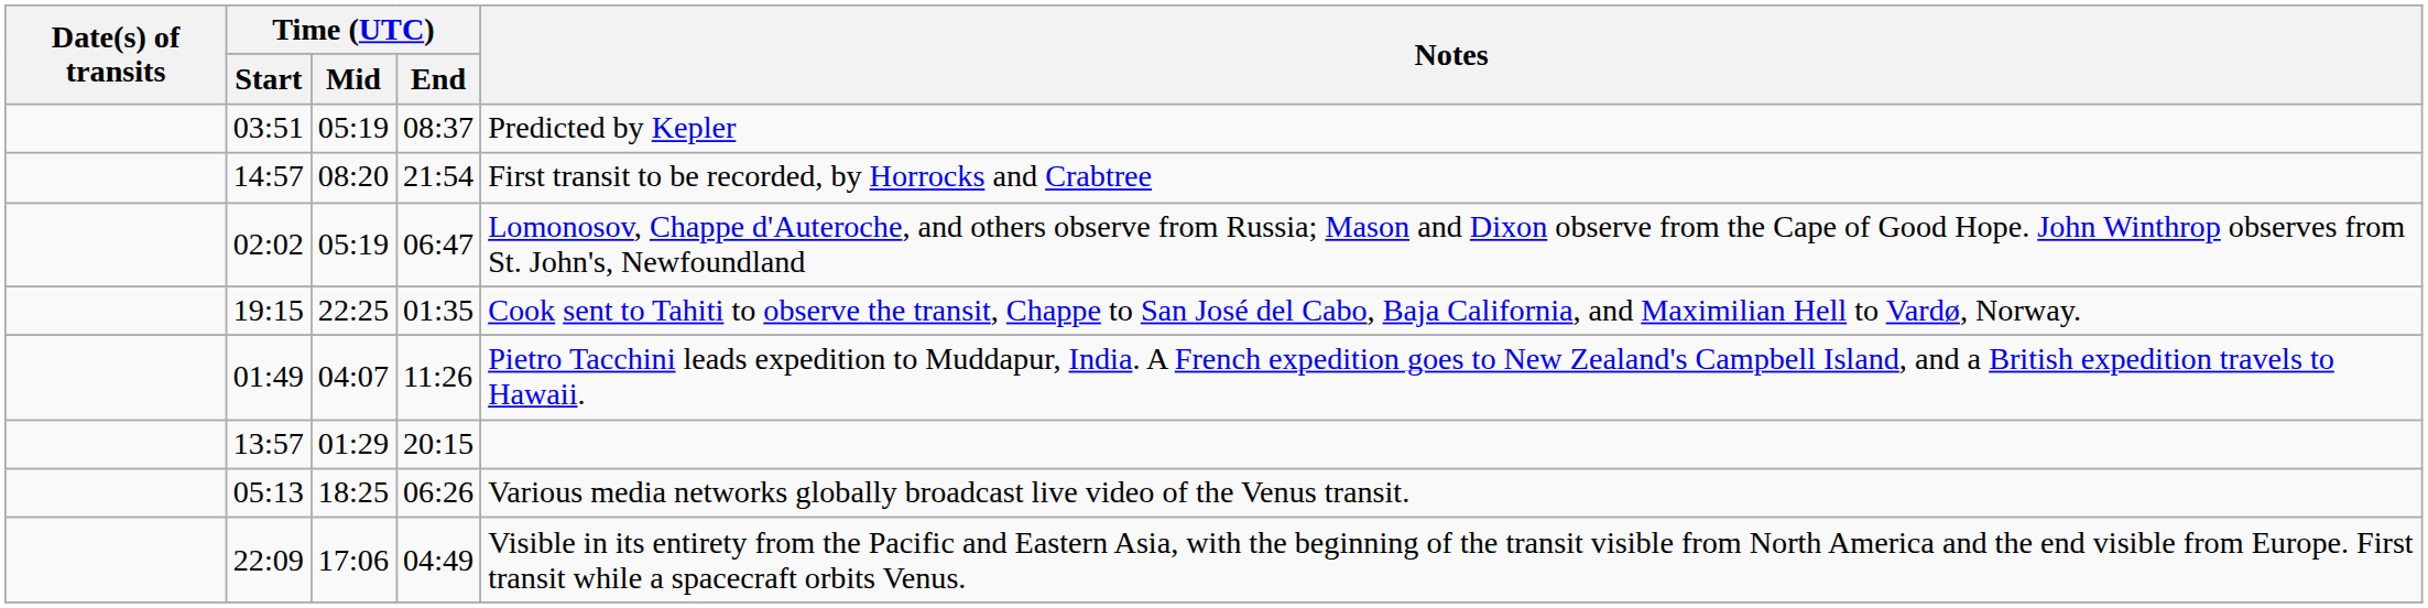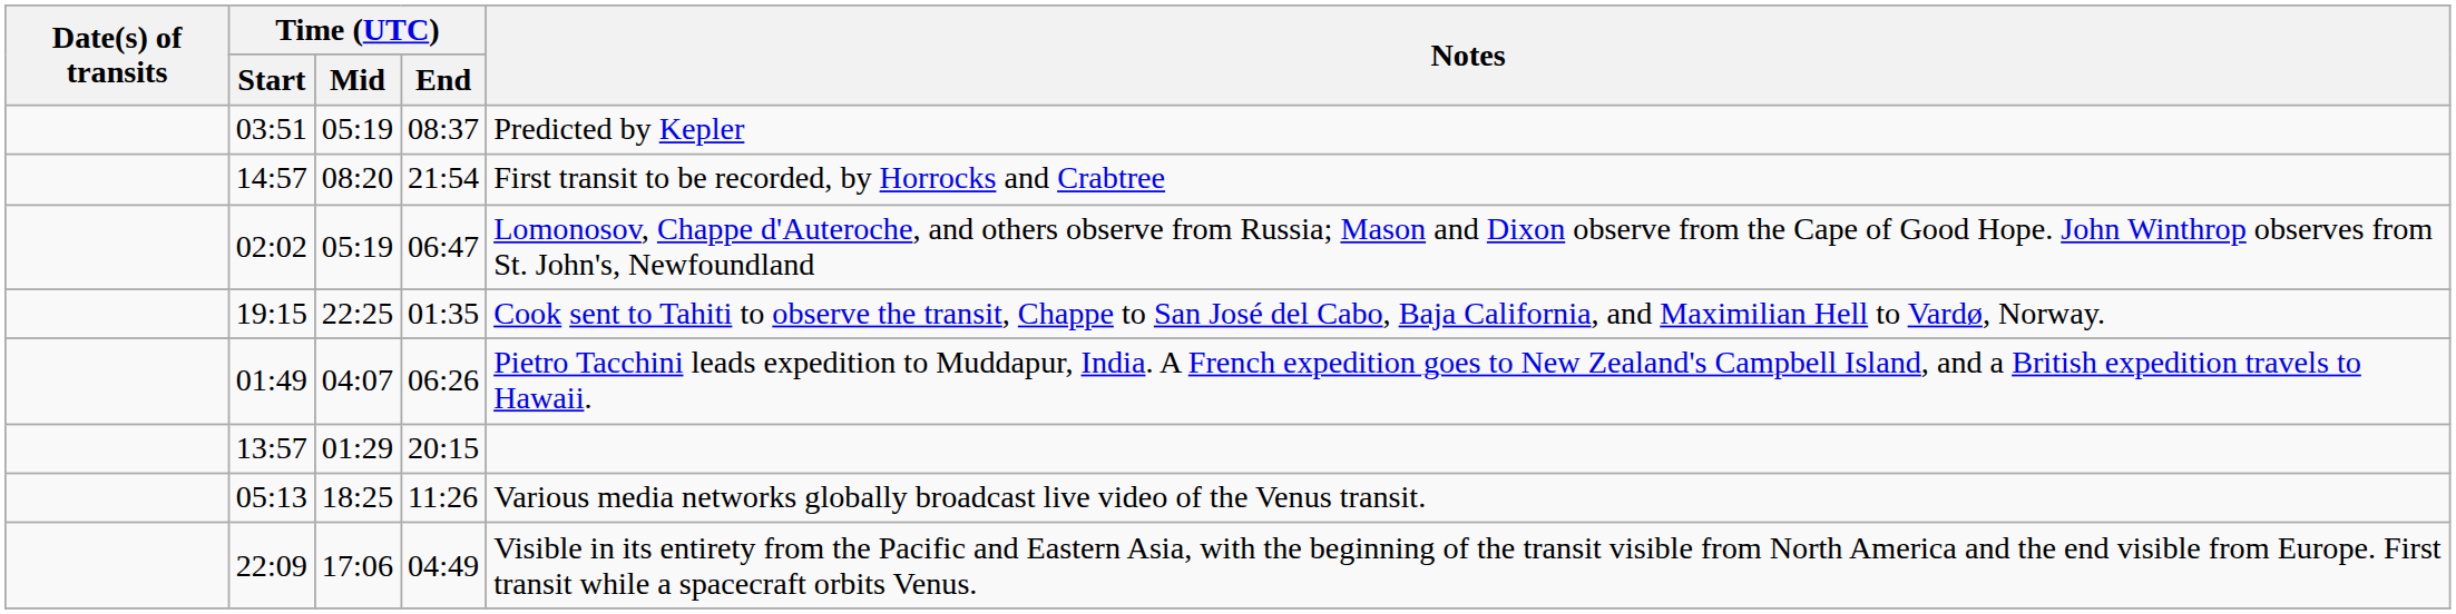01:49 | Time (UTC) / End: 11:26 -> 06:26
05:13 | Time (UTC) / End: 06:26 -> 11:26
